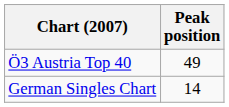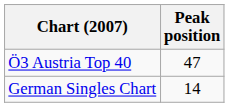Ö3 Austria Top 40 | Peak position: 49 -> 47
